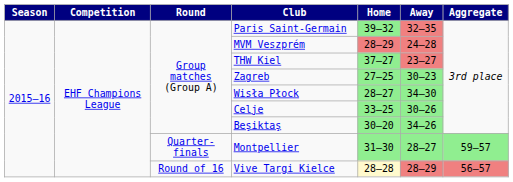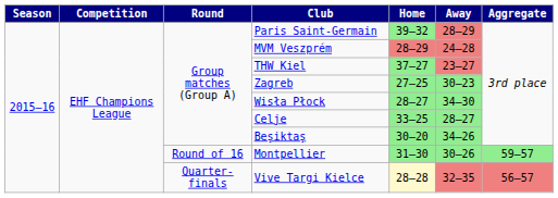Paris Saint-Germain | Away: 32–35 -> 28–29
Celje | Away: 30–26 -> 28–27
Montpellier | Round: Quarter-finals -> Round of 16
Montpellier | Away: 28–27 -> 30–26
Vive Targi Kielce | Round: Round of 16 -> Quarter-finals
Vive Targi Kielce | Away: 28–29 -> 32–35
